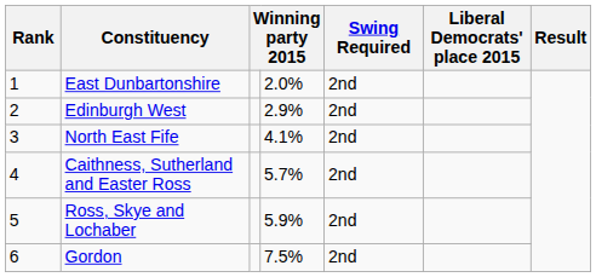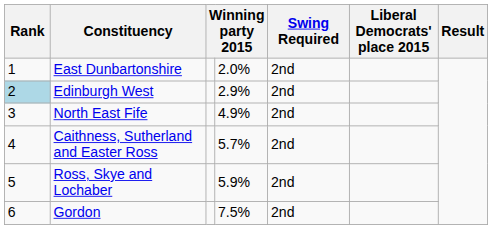Edinburgh West | Rank: no background -> lightblue background
North East Fife | column 4: 4.1% -> 4.9%
